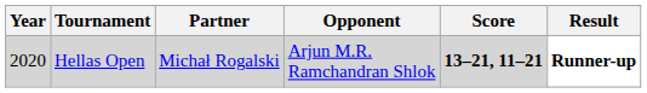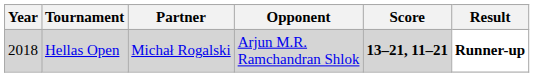Hellas Open | Year: 2020 -> 2018
